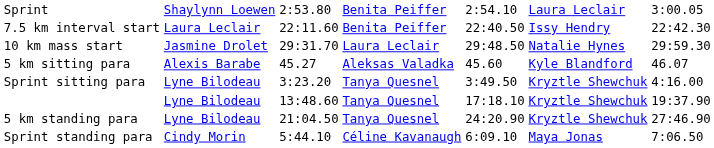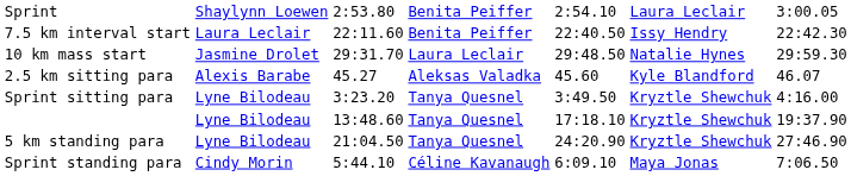+ row: 2.5 km sitting para | Alexis Barabe | 45.27 | Aleksas Valadka | 45.60 | Kyle Blandford | 46.07
- row: 5 km sitting para | Alexis Barabe | 45.27 | Aleksas Valadka | 45.60 | Kyle Blandford | 46.07
